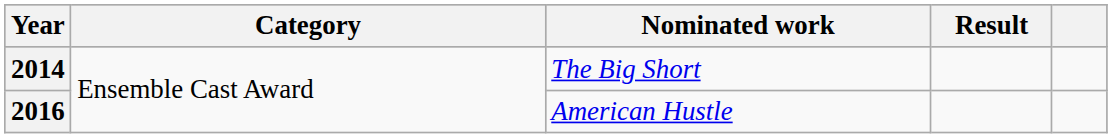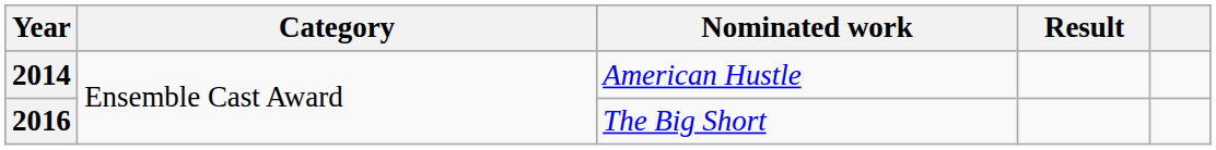2014 | Nominated work: The Big Short -> American Hustle
2016 | Nominated work: American Hustle -> The Big Short
